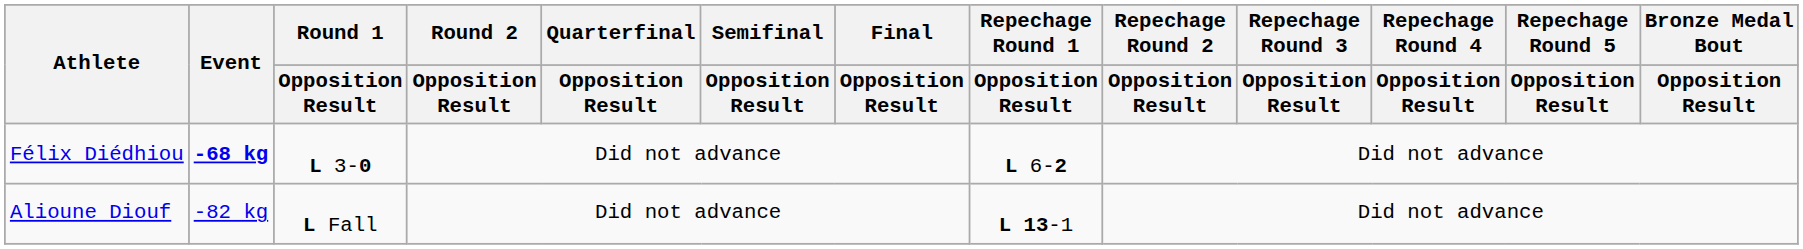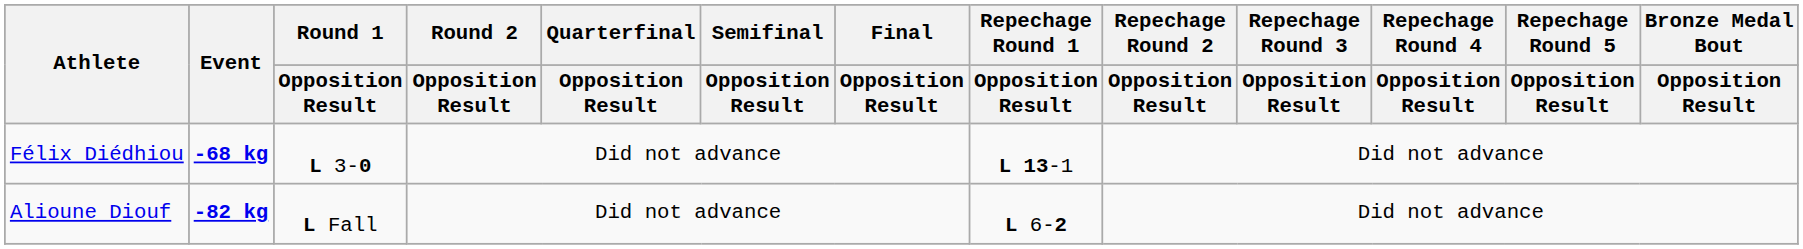Félix Diédhiou | Repechage Round 1 / Opposition Result: L 6-2 -> L 13-1
Alioune Diouf | Event: normal -> bold
Alioune Diouf | Repechage Round 1 / Opposition Result: L 13-1 -> L 6-2
